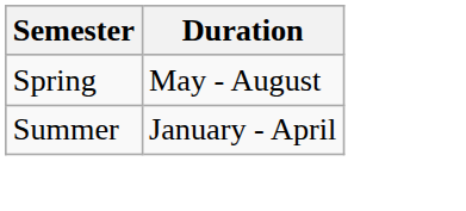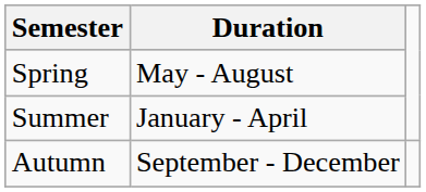+ row: Autumn | September - December
